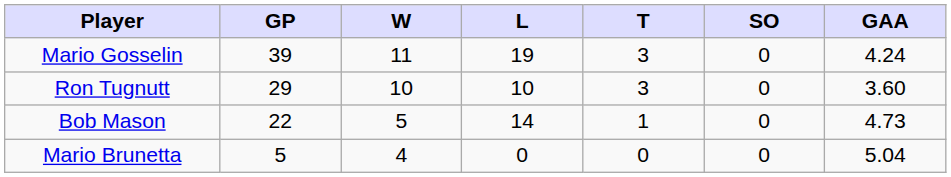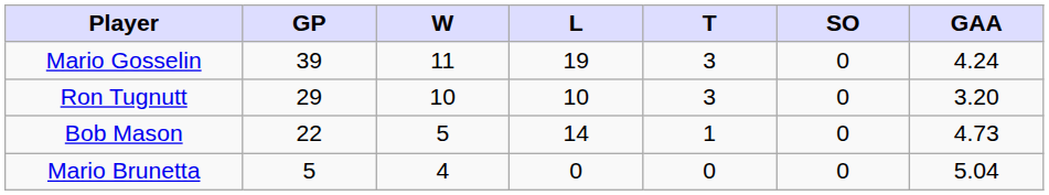Ron Tugnutt | GAA: 3.60 -> 3.20
